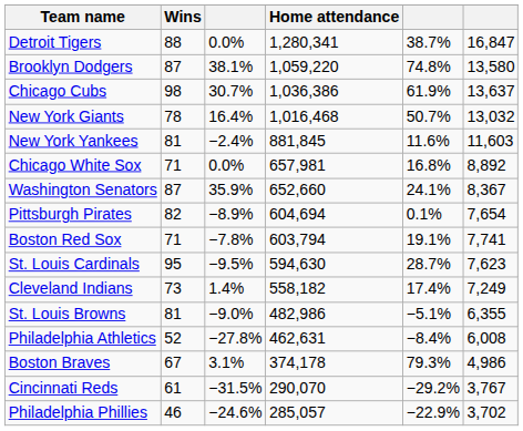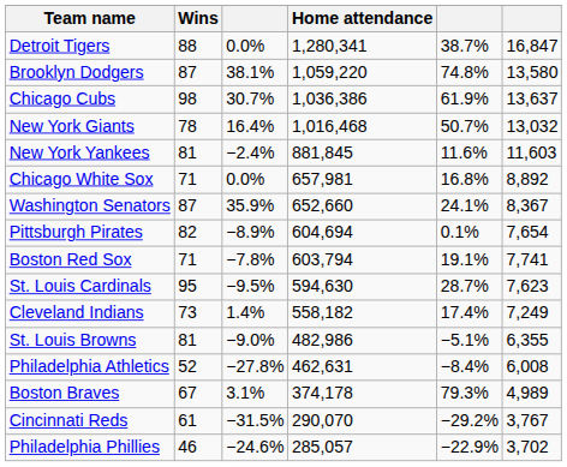Boston Braves | column 6: 4,986 -> 4,989
